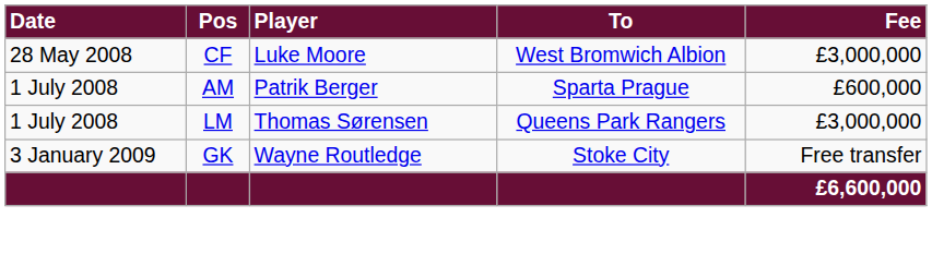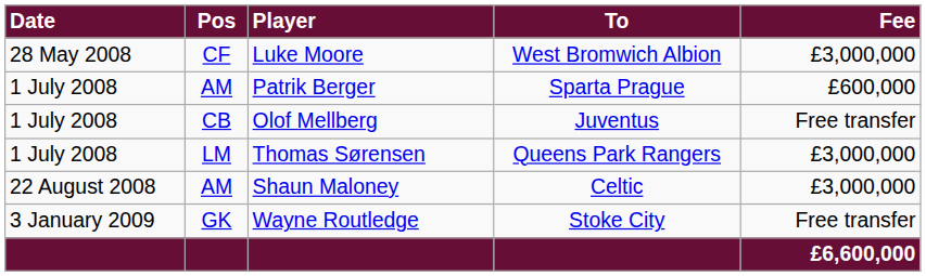+ row: 1 July 2008 | CB | Olof Mellberg | Juventus | Free transfer
+ row: 22 August 2008 | AM | Shaun Maloney | Celtic | £3,000,000
